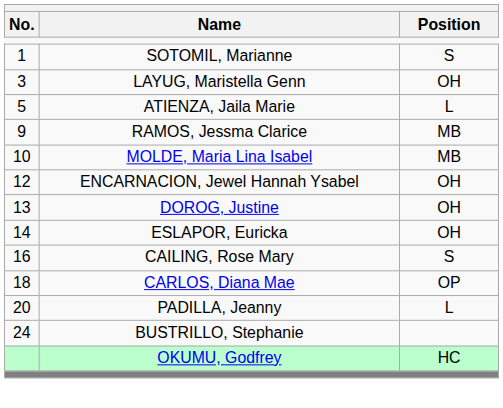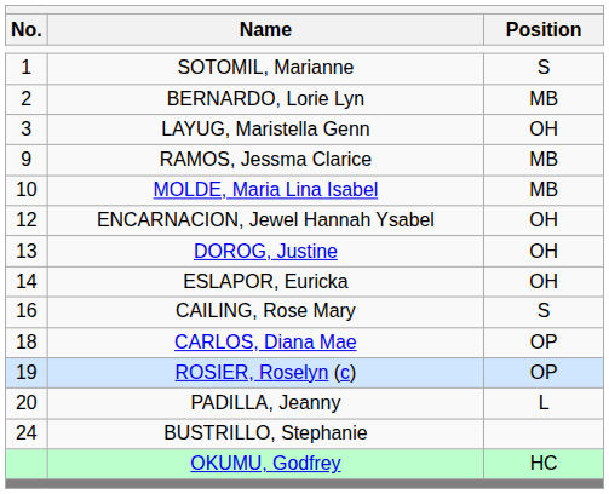+ row: 2 | BERNARDO, Lorie Lyn | MB
- row: 5 | ATIENZA, Jaila Marie | L
+ row: 19 | ROSIER, Roselyn (c) | OP
